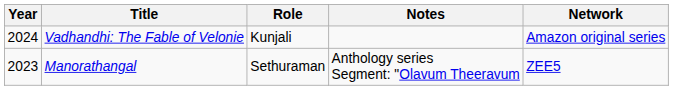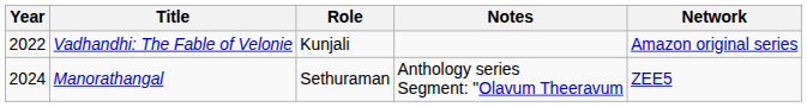Vadhandhi: The Fable of Velonie | Year: 2024 -> 2022
Manorathangal | Year: 2023 -> 2024
